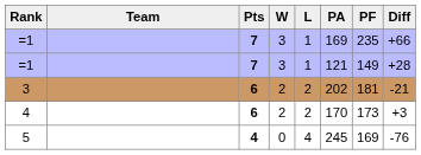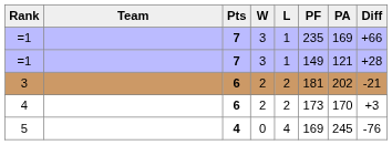columns swapped: PF <-> PA
